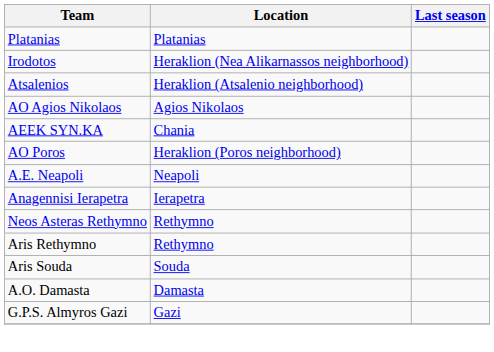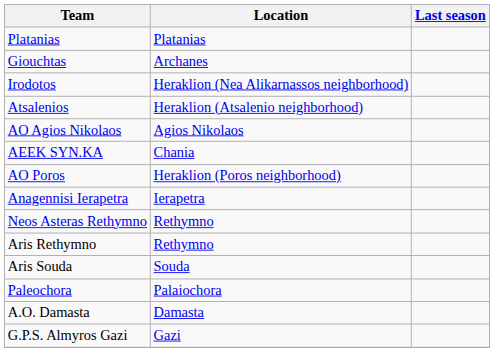+ row: Giouchtas | Archanes
- row: A.E. Neapoli | Neapoli
+ row: Paleochora | Palaiochora
